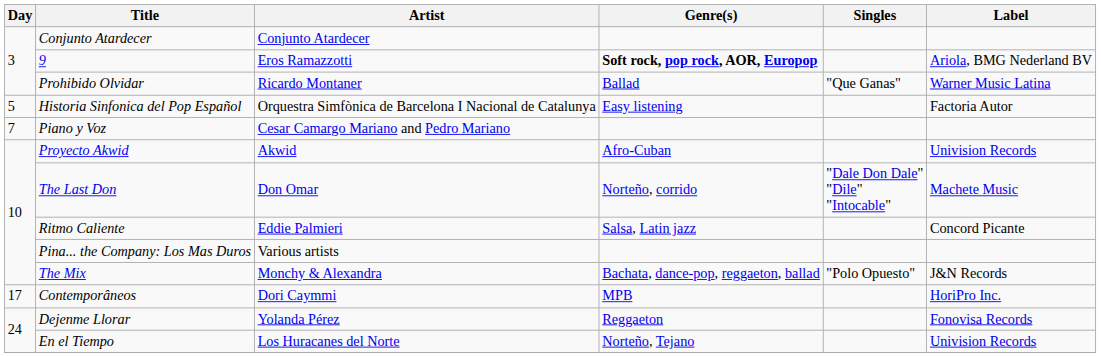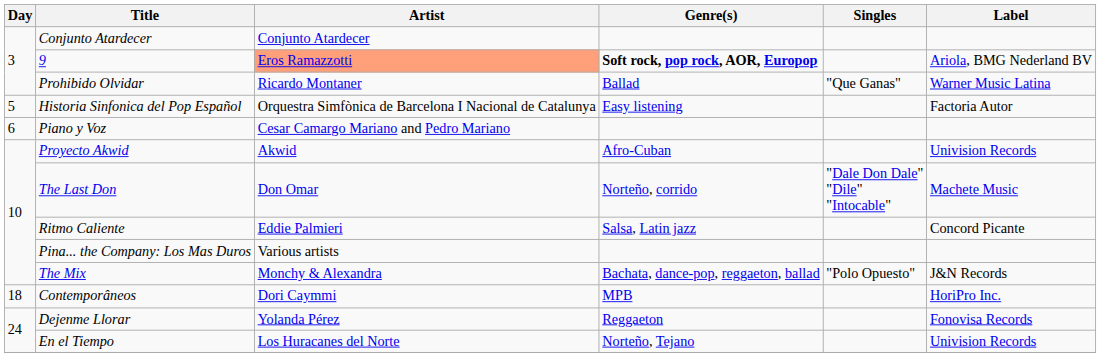9 | Artist: no background -> lightsalmon background
Piano y Voz | Day: 7 -> 6
Contemporâneos | Day: 17 -> 18
